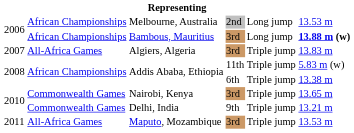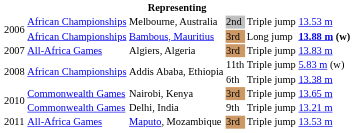Melbourne, Australia | column 5: Long jump -> Triple jump
